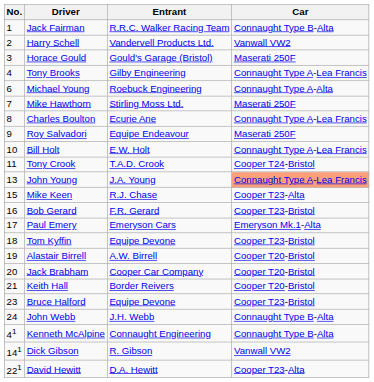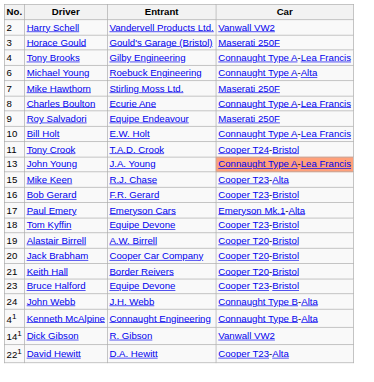- row: 1 | Jack Fairman | R.R.C. Walker Racing Team | Connaught Type B-Alta
